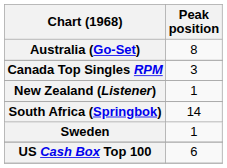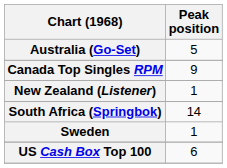Australia (Go-Set) | Peak position: 8 -> 5
Canada Top Singles RPM | Peak position: 3 -> 9
